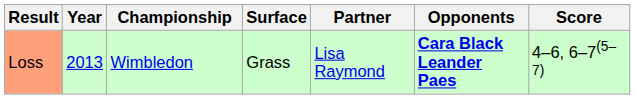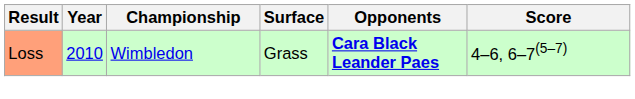- column: Partner | Lisa Raymond
Loss | Year: 2013 -> 2010
